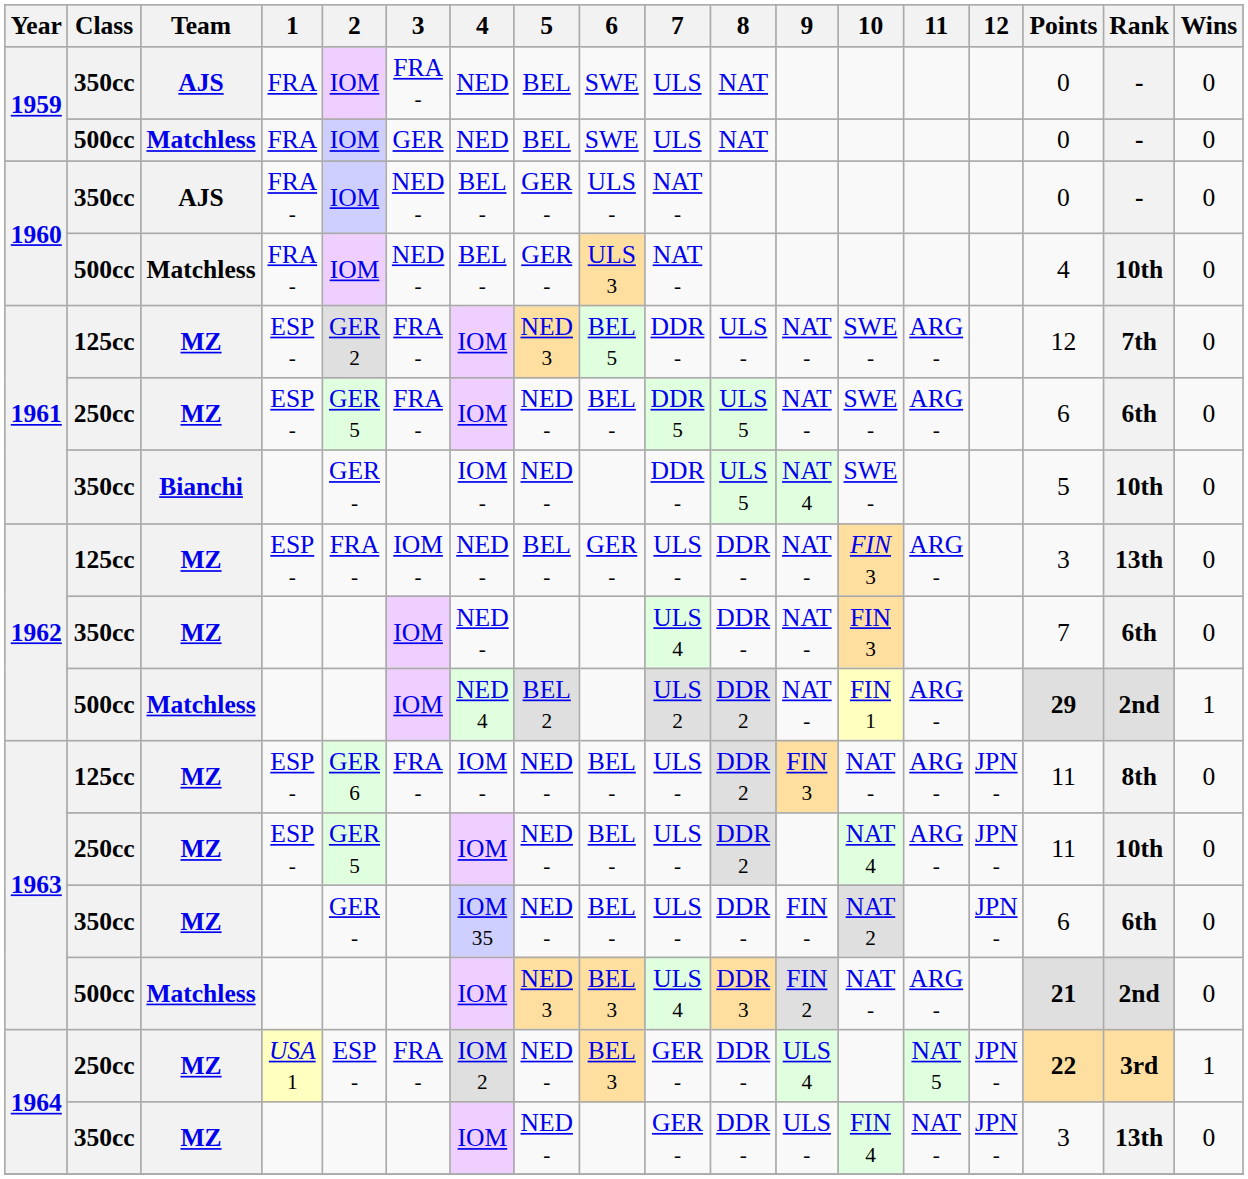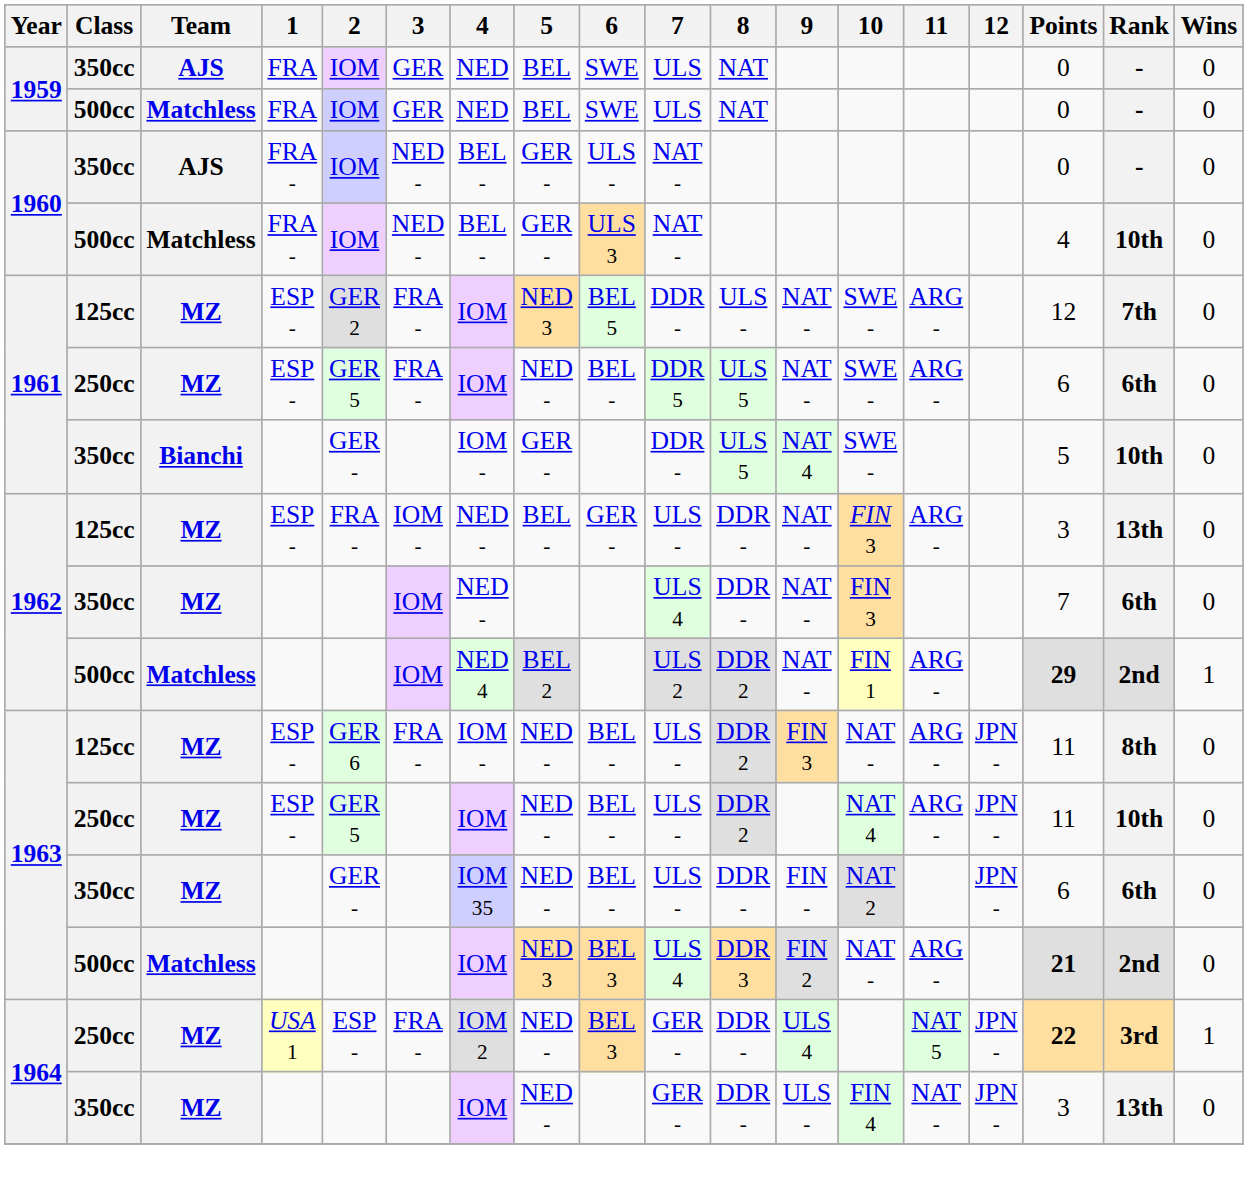1959 / 350cc | 3: FRA - -> GER
1961 / 350cc | 5: NED - -> GER -
